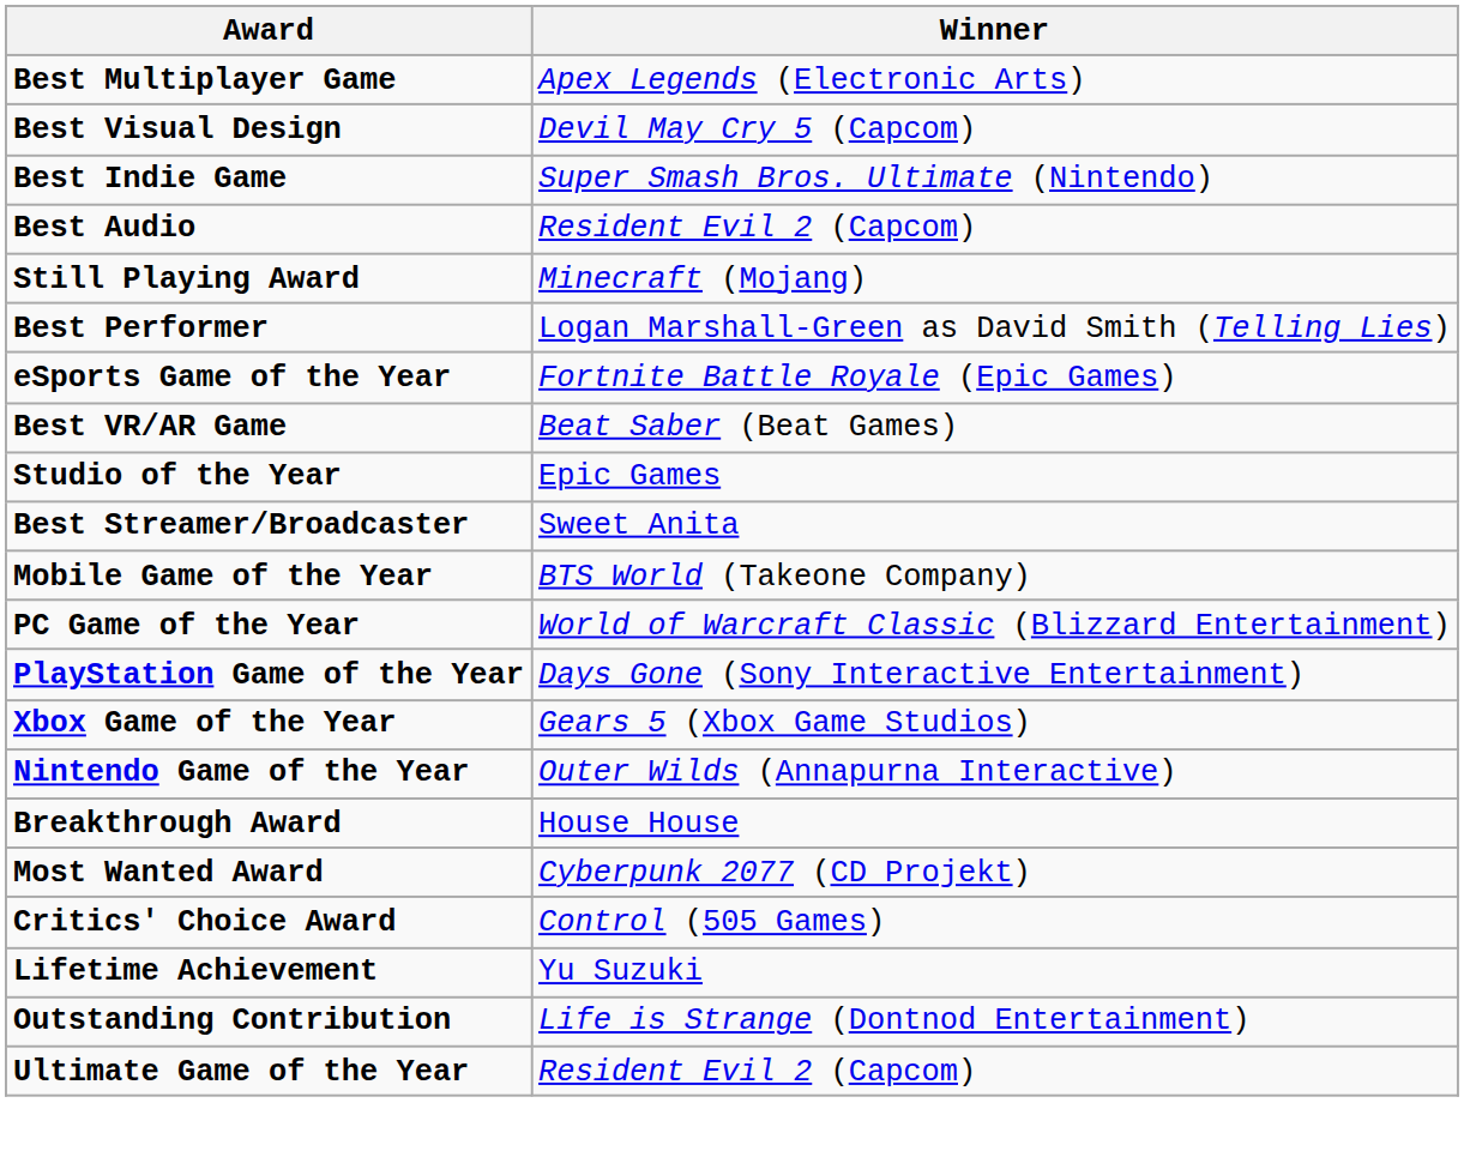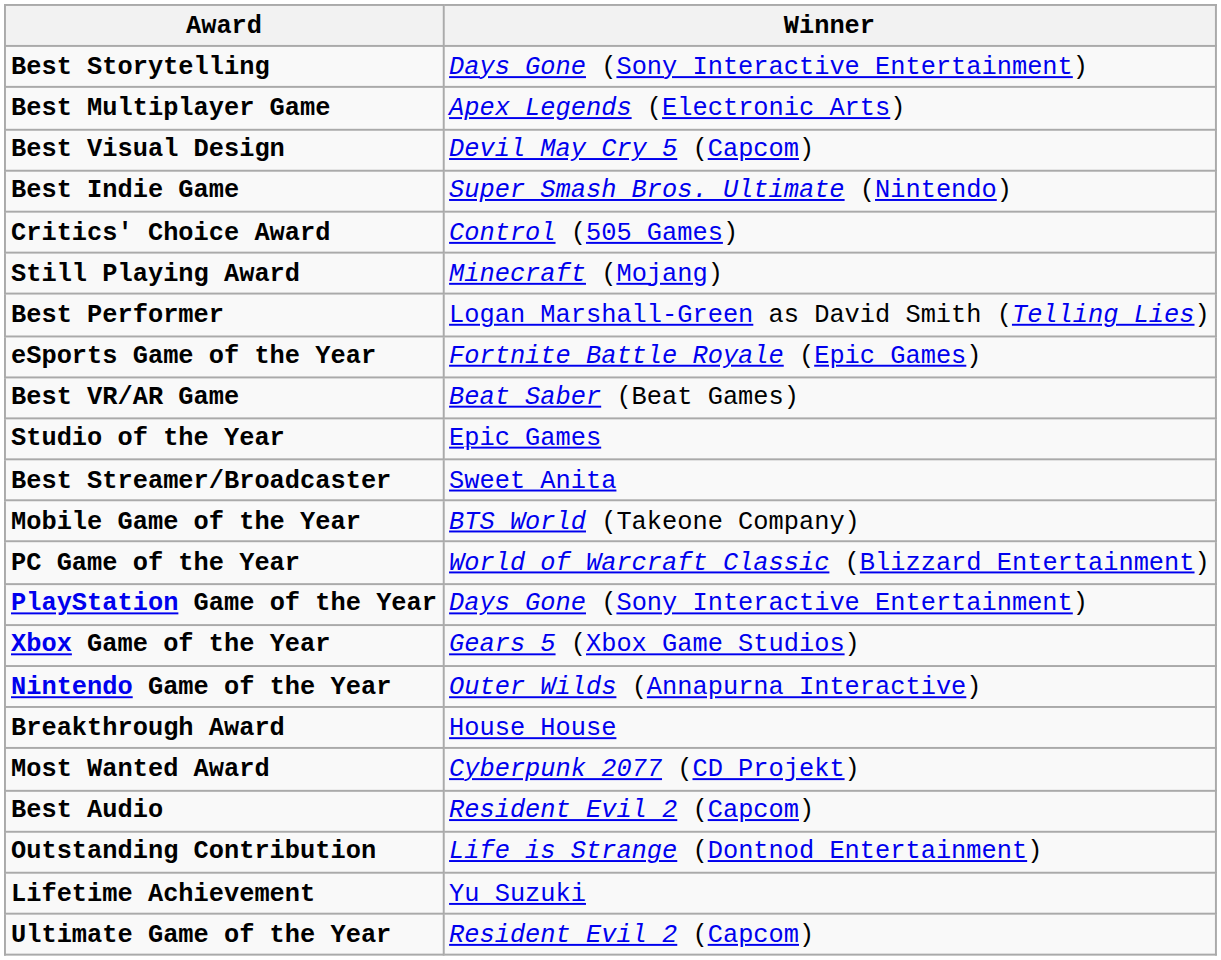+ row: Best Storytelling | Days Gone (Sony Interactive Entertainment)
rows swapped: Best Audio <-> Critics' Choice Award
rows swapped: Lifetime Achievement <-> Outstanding Contribution
